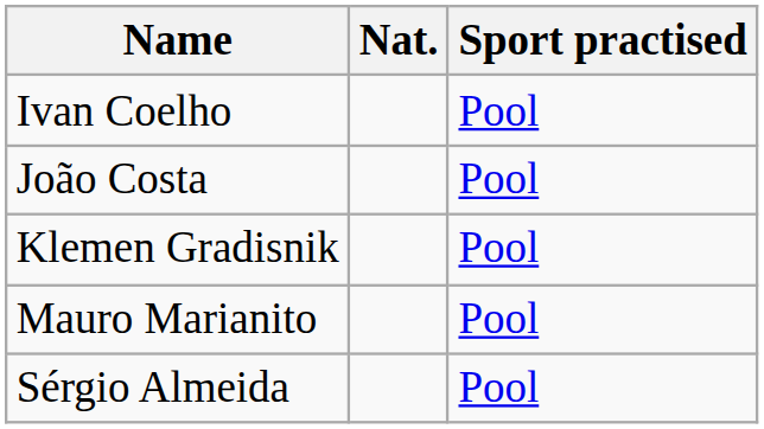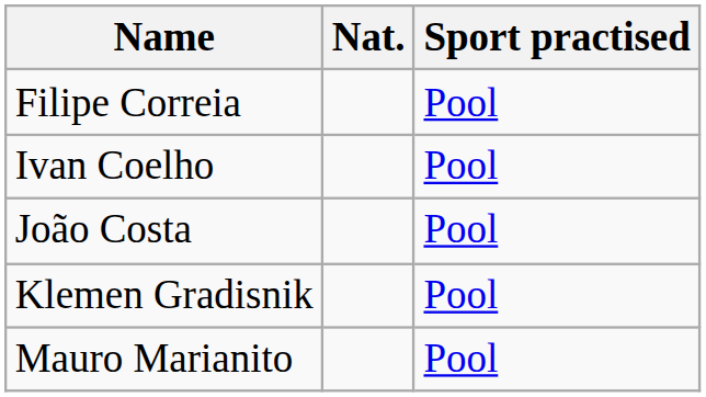+ row: Filipe Correia | Pool
- row: Sérgio Almeida | Pool
